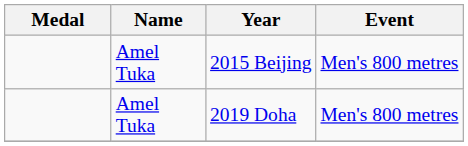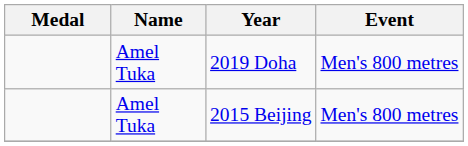rows swapped: 2015 Beijing <-> 2019 Doha
